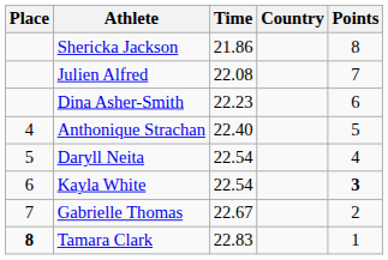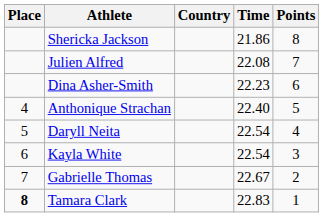columns swapped: Country <-> Time
Kayla White | Points: bold -> normal
